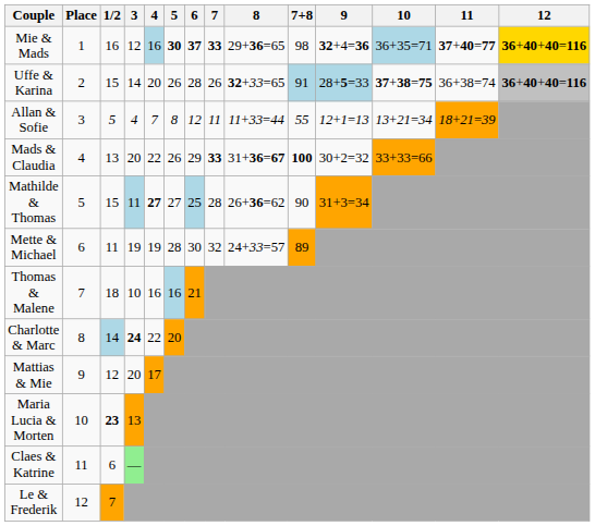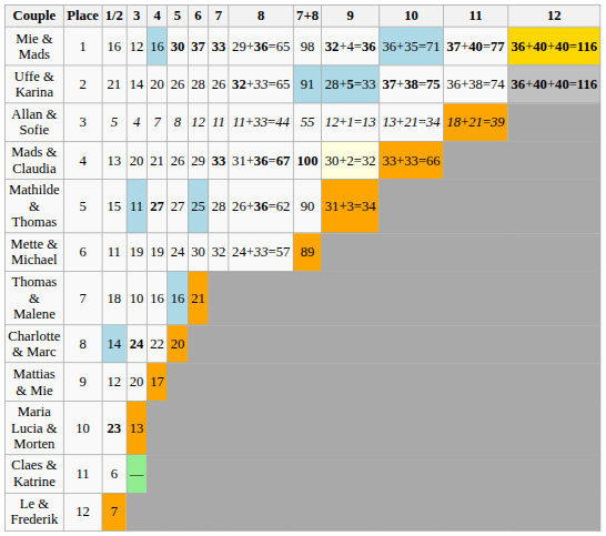Uffe & Karina | 1/2: 15 -> 21
Mads & Claudia | 4: 22 -> 21
Mads & Claudia | 9: no background -> lightyellow background
Mette & Michael | 5: 28 -> 24
